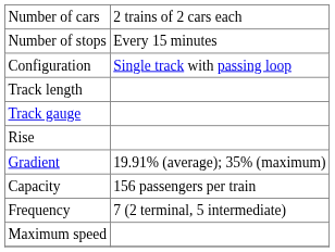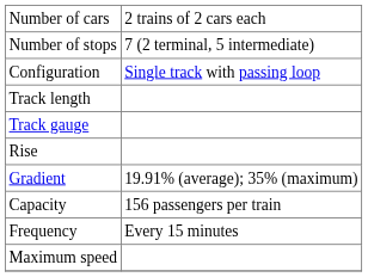Number of stops | column 2: Every 15 minutes -> 7 (2 terminal, 5 intermediate)
Frequency | column 2: 7 (2 terminal, 5 intermediate) -> Every 15 minutes
